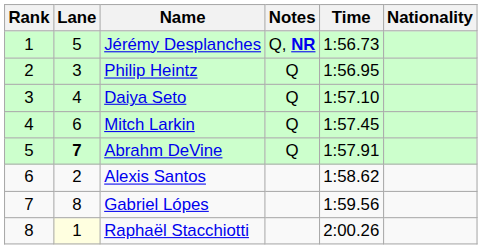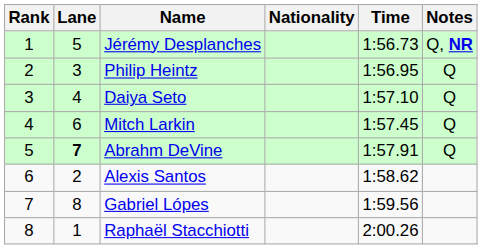columns swapped: Nationality <-> Notes
Raphaël Stacchiotti | Lane: lightyellow background -> no background
